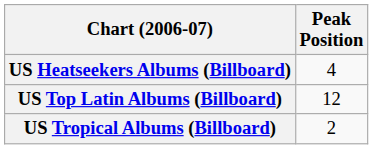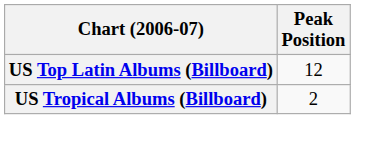- row: US Heatseekers Albums (Billboard) | 4
